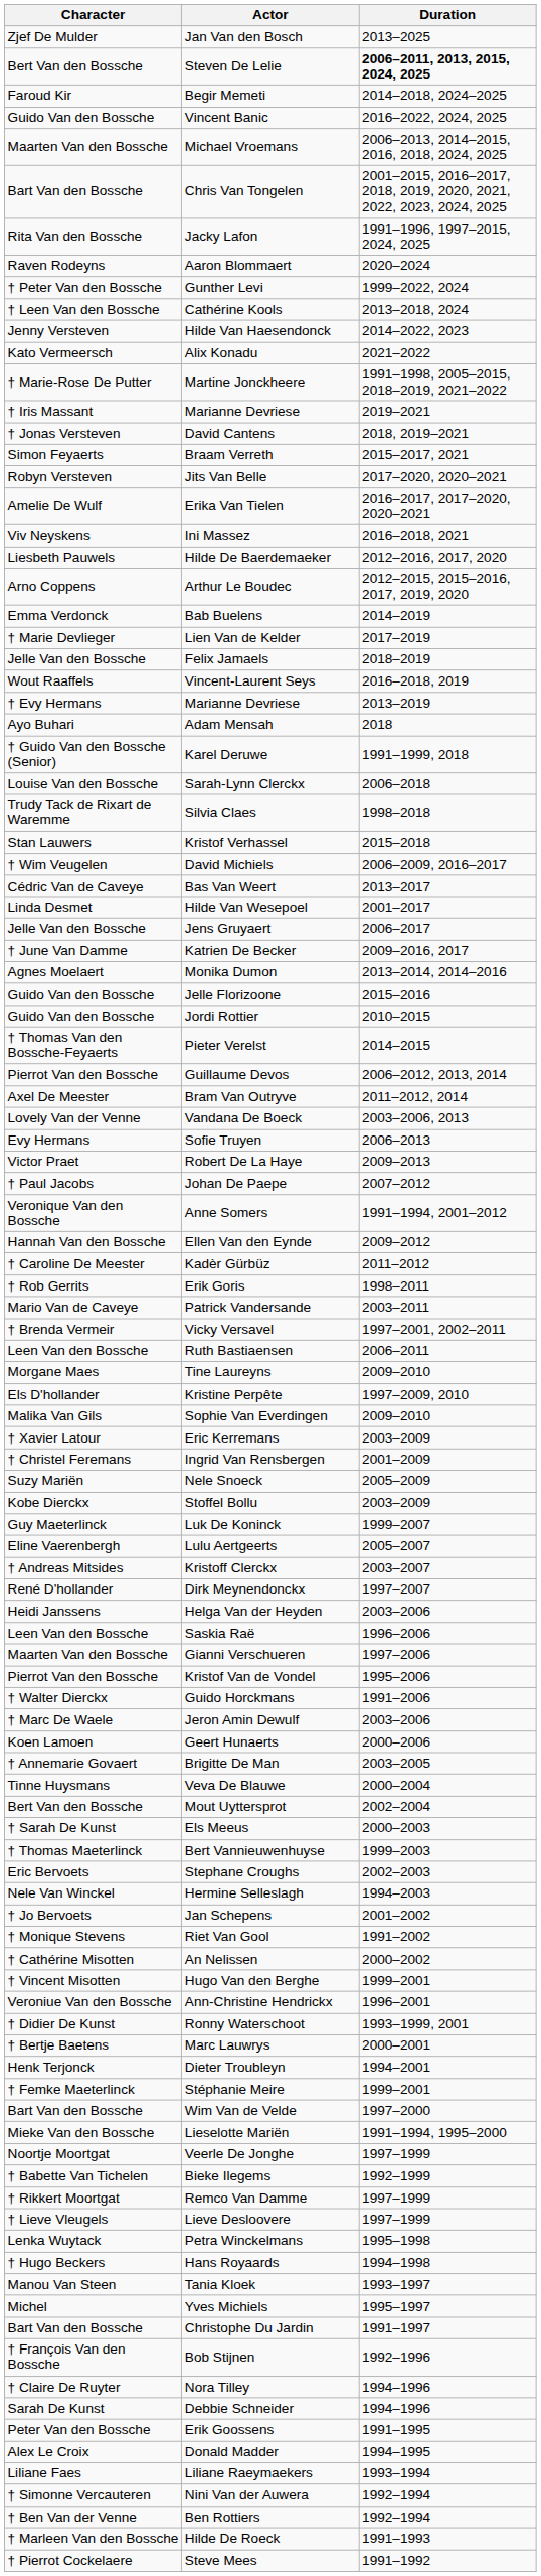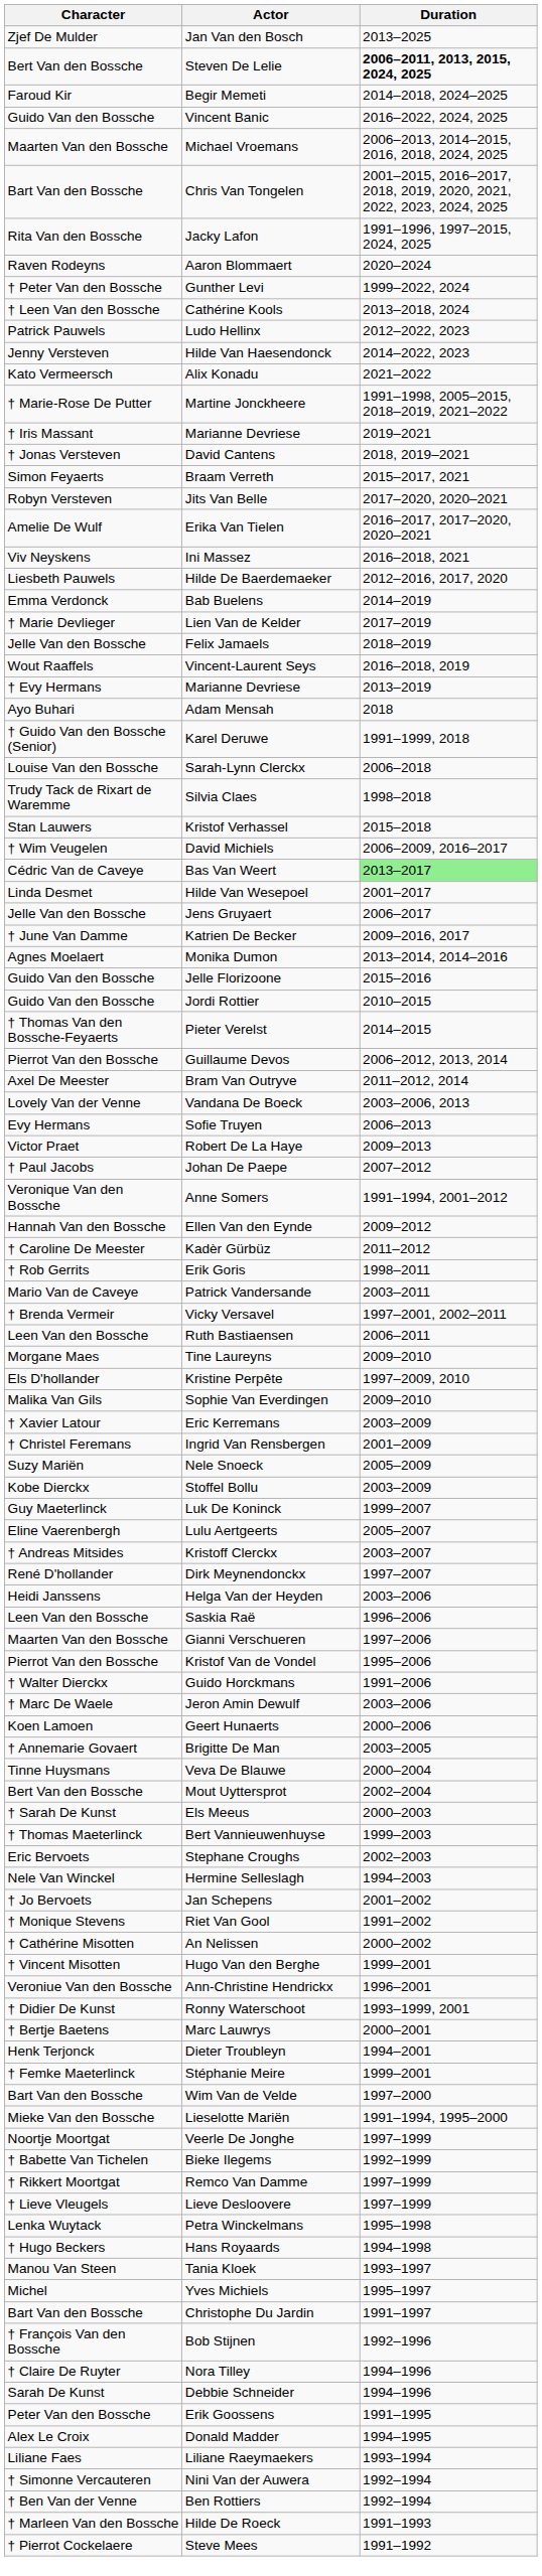+ row: Patrick Pauwels | Ludo Hellinx | 2012–2022, 2023
- row: Arno Coppens | Arthur Le Boudec | 2012–2015, 2015–2016, 2017, 2019, 2020
Bas Van Weert | Duration: no background -> lightgreen background
